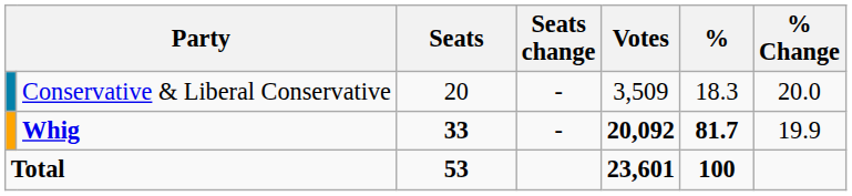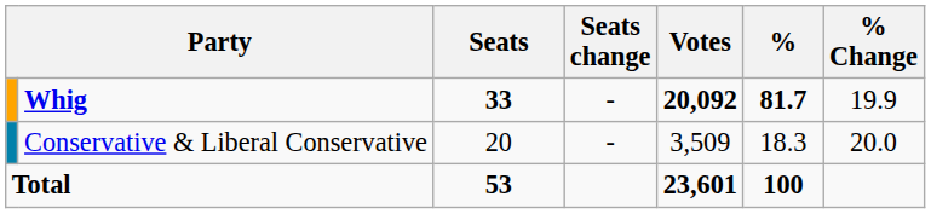rows swapped: Whig <-> Conservative & Liberal Conservative
